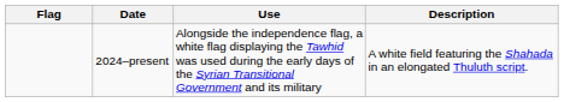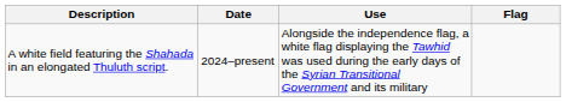columns swapped: Flag <-> Description
